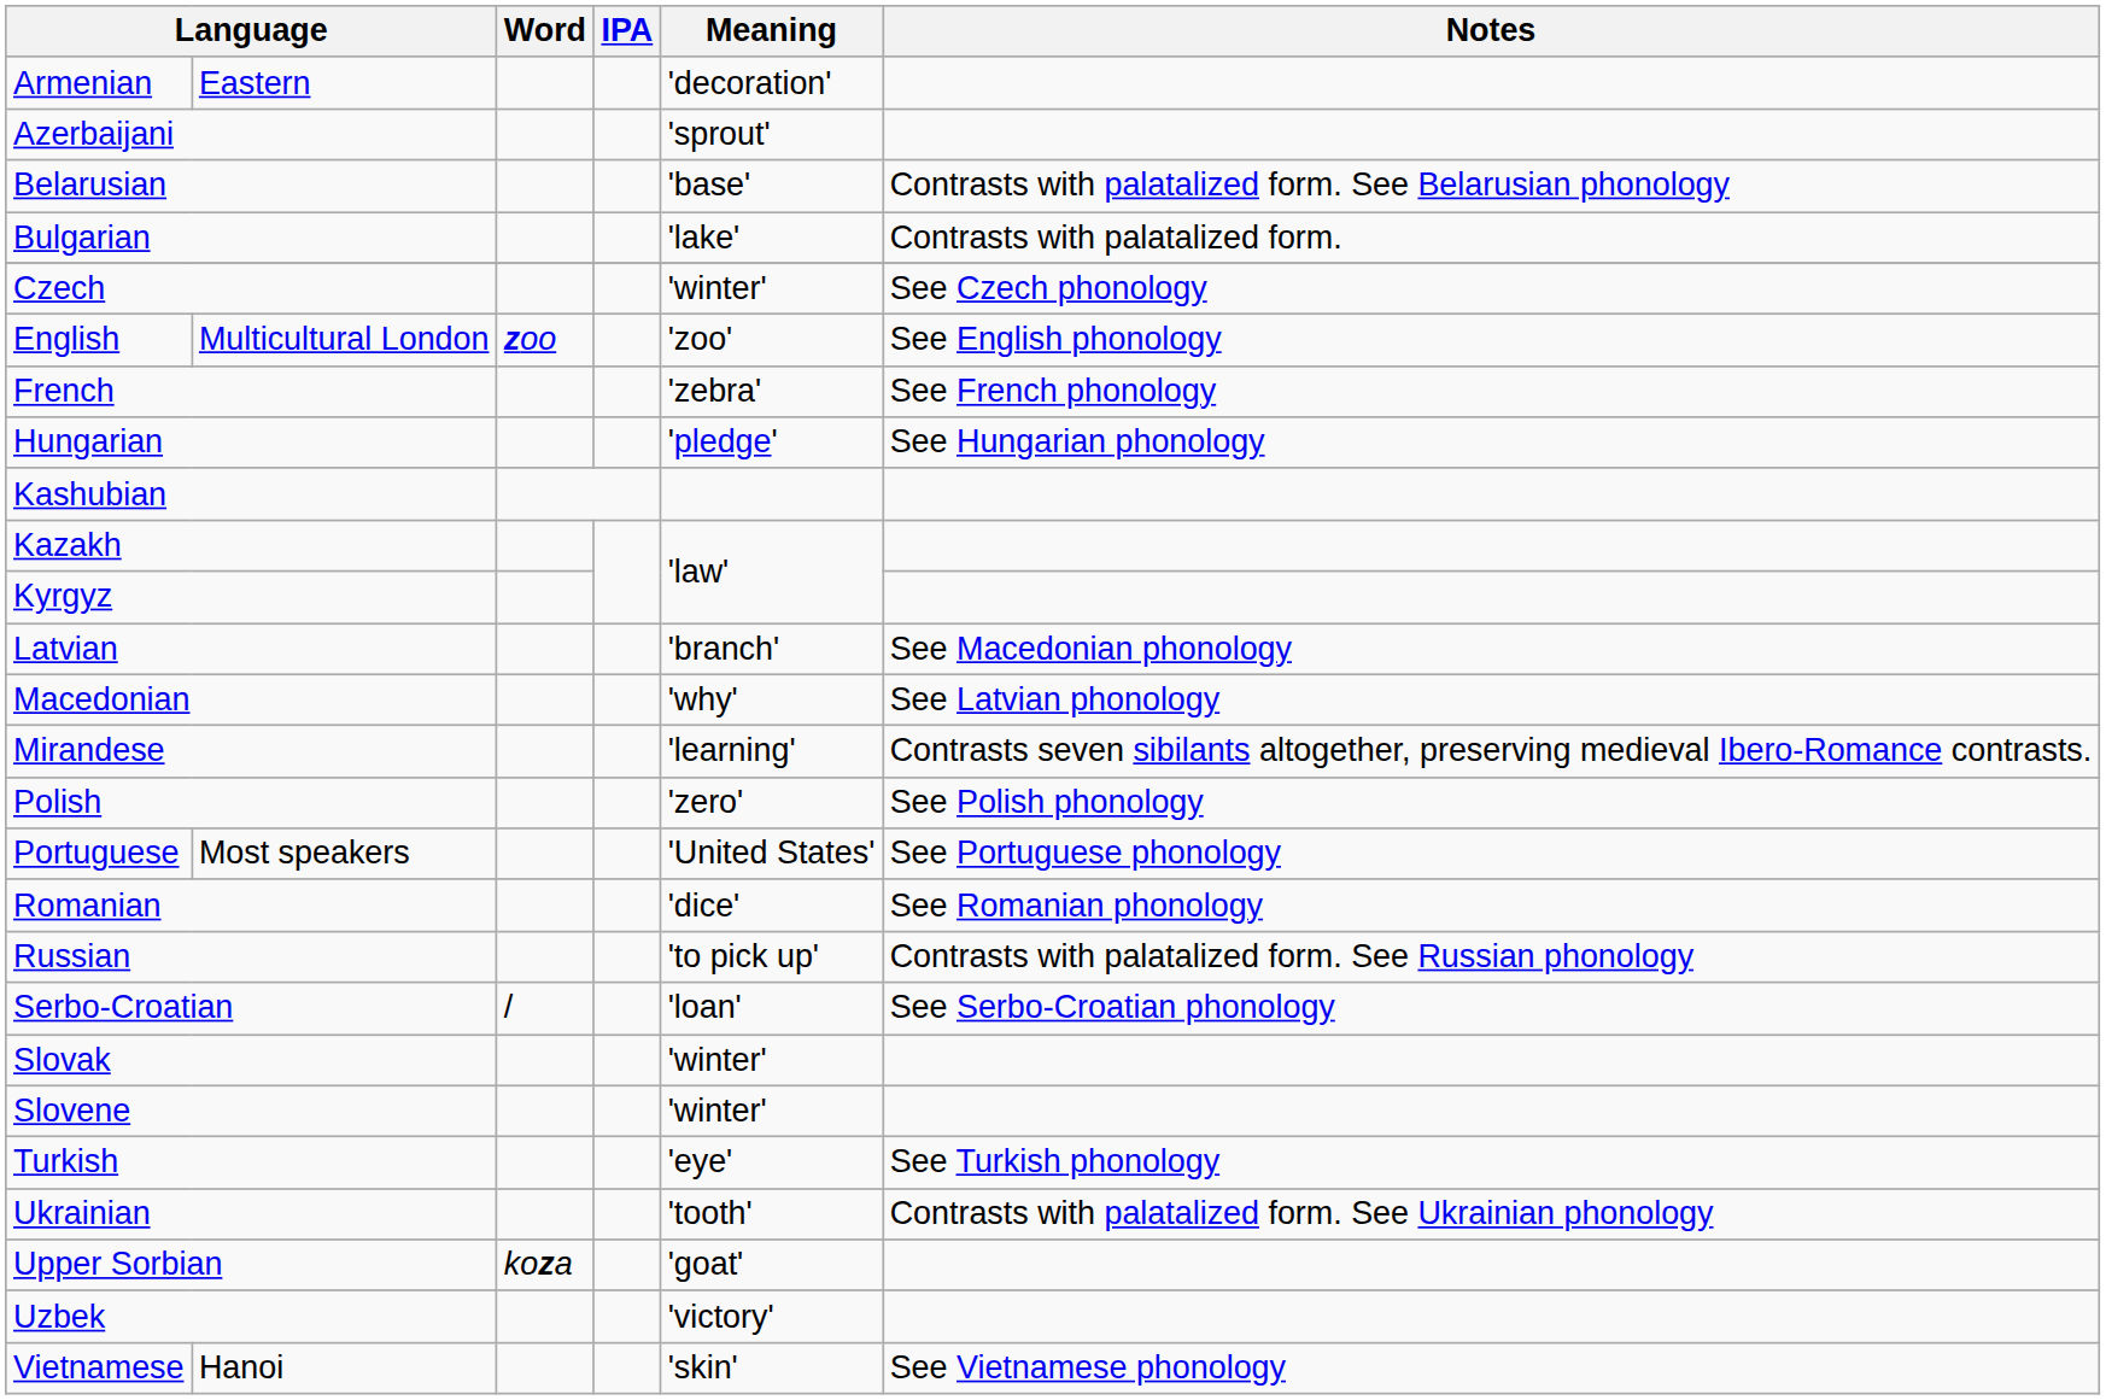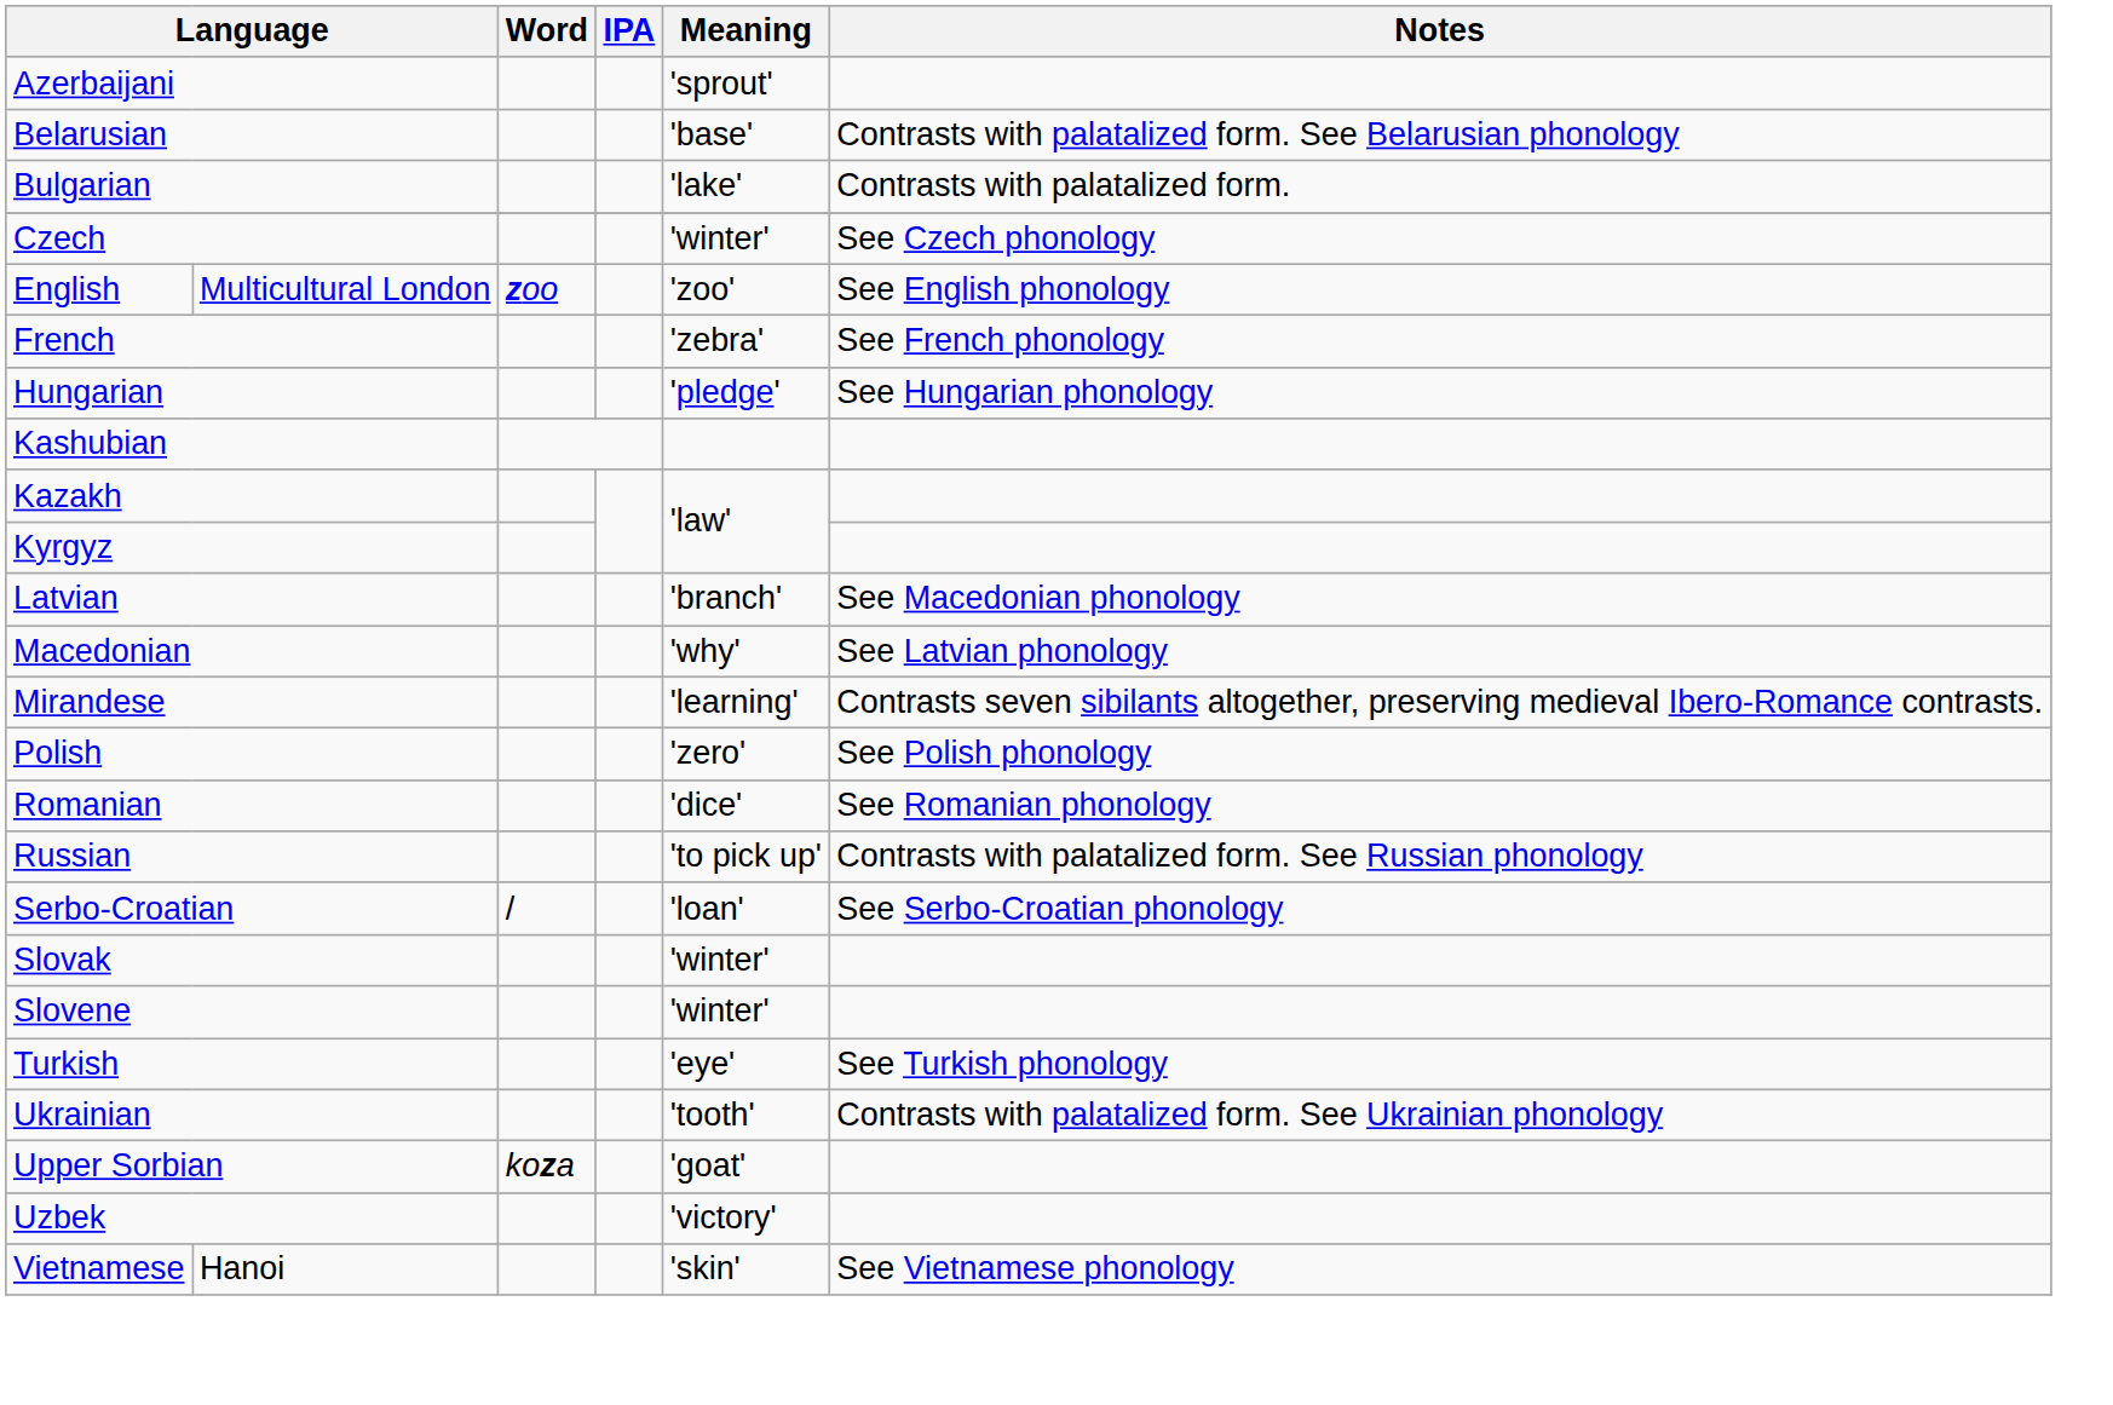- row: Armenian | Eastern | 'decoration'
- row: Portuguese | Most speakers | 'United States' | See Portuguese phonology
